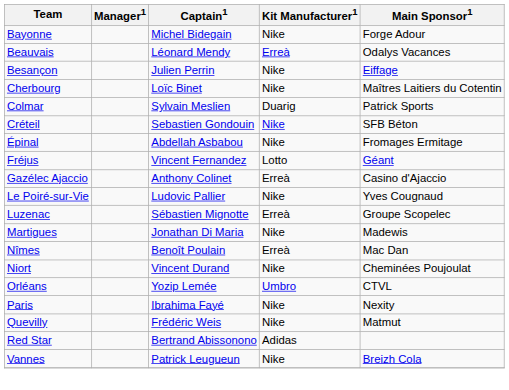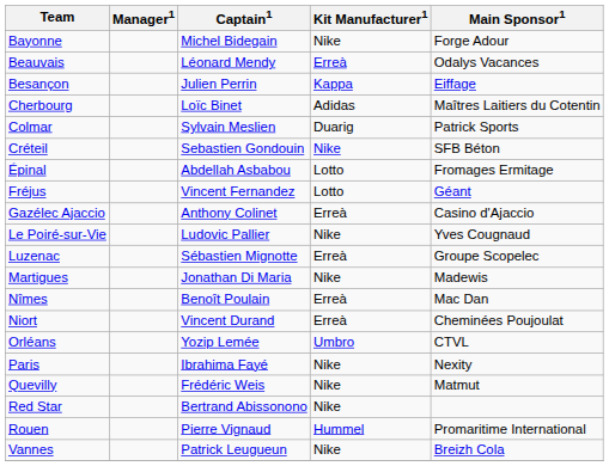Besançon | Kit Manufacturer1: Nike -> Kappa
Cherbourg | Kit Manufacturer1: Nike -> Adidas
Épinal | Kit Manufacturer1: Nike -> Lotto
Niort | Kit Manufacturer1: Nike -> Erreà
Red Star | Kit Manufacturer1: Adidas -> Nike
+ row: Rouen | Pierre Vignaud | Hummel | Promaritime International
